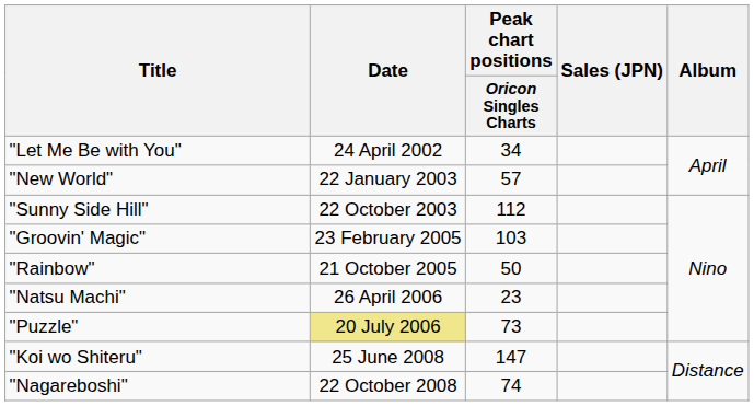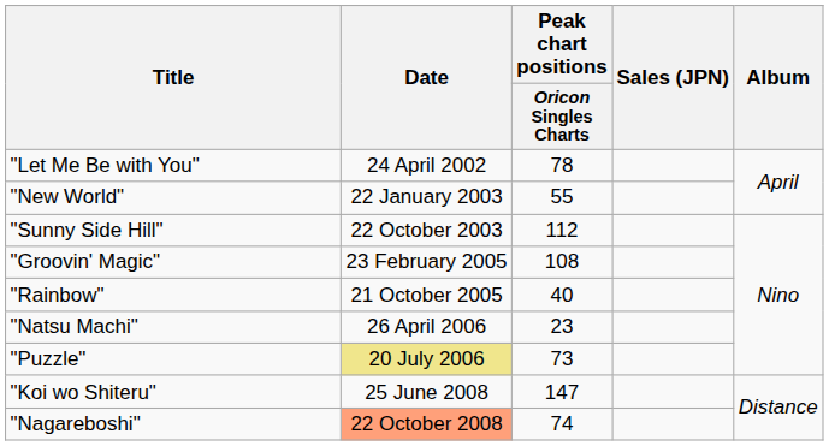"Let Me Be with You" | Peak chart positions / Oricon Singles Charts: 34 -> 78
"New World" | Peak chart positions / Oricon Singles Charts: 57 -> 55
"Groovin' Magic" | Peak chart positions / Oricon Singles Charts: 103 -> 108
"Rainbow" | Peak chart positions / Oricon Singles Charts: 50 -> 40
"Nagareboshi" | Date: no background -> lightsalmon background
